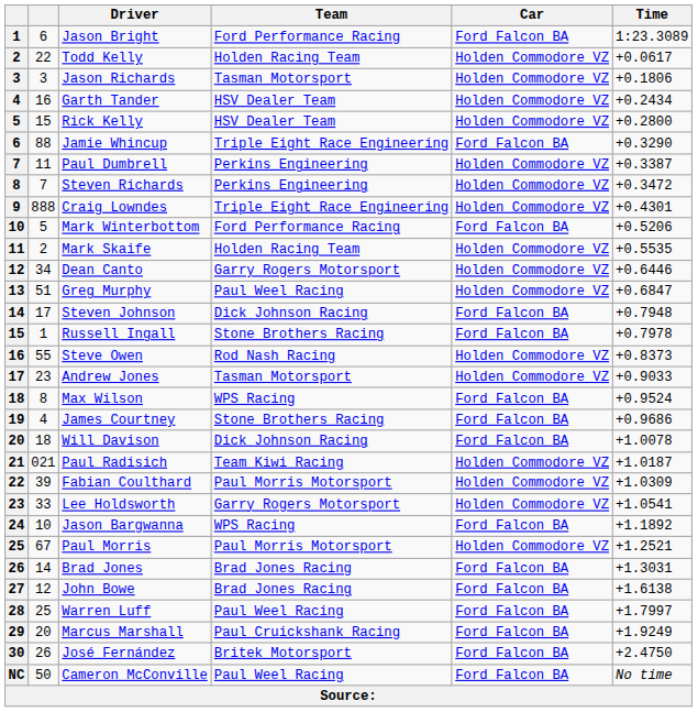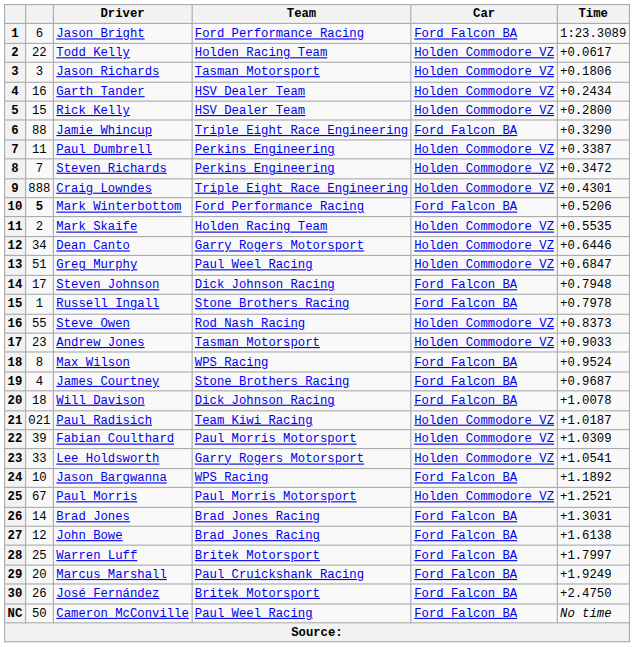Mark Winterbottom | column 2: normal -> bold
James Courtney | Time: +0.9686 -> +0.9687
Warren Luff | Team: Paul Weel Racing -> Britek Motorsport
